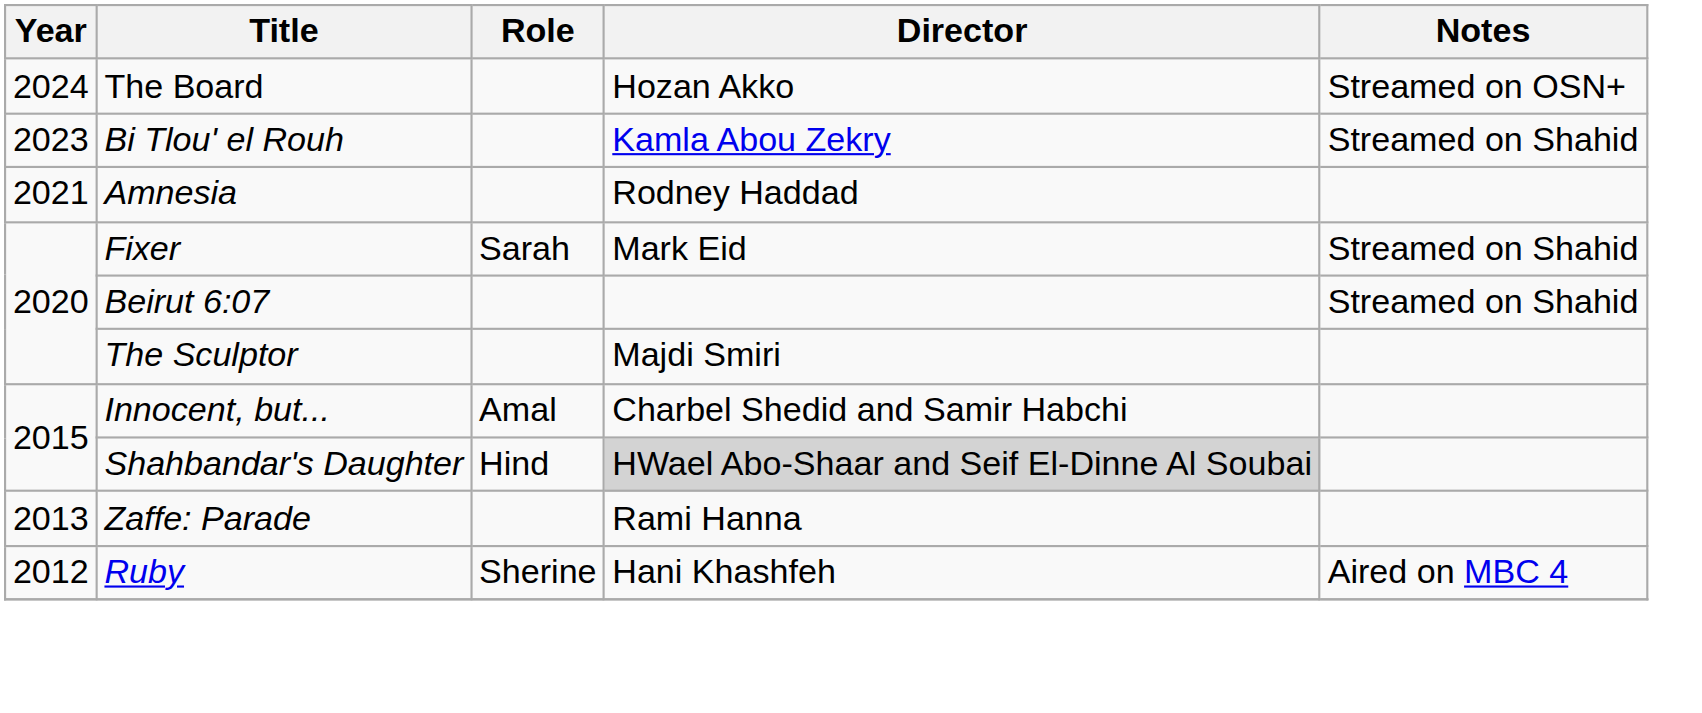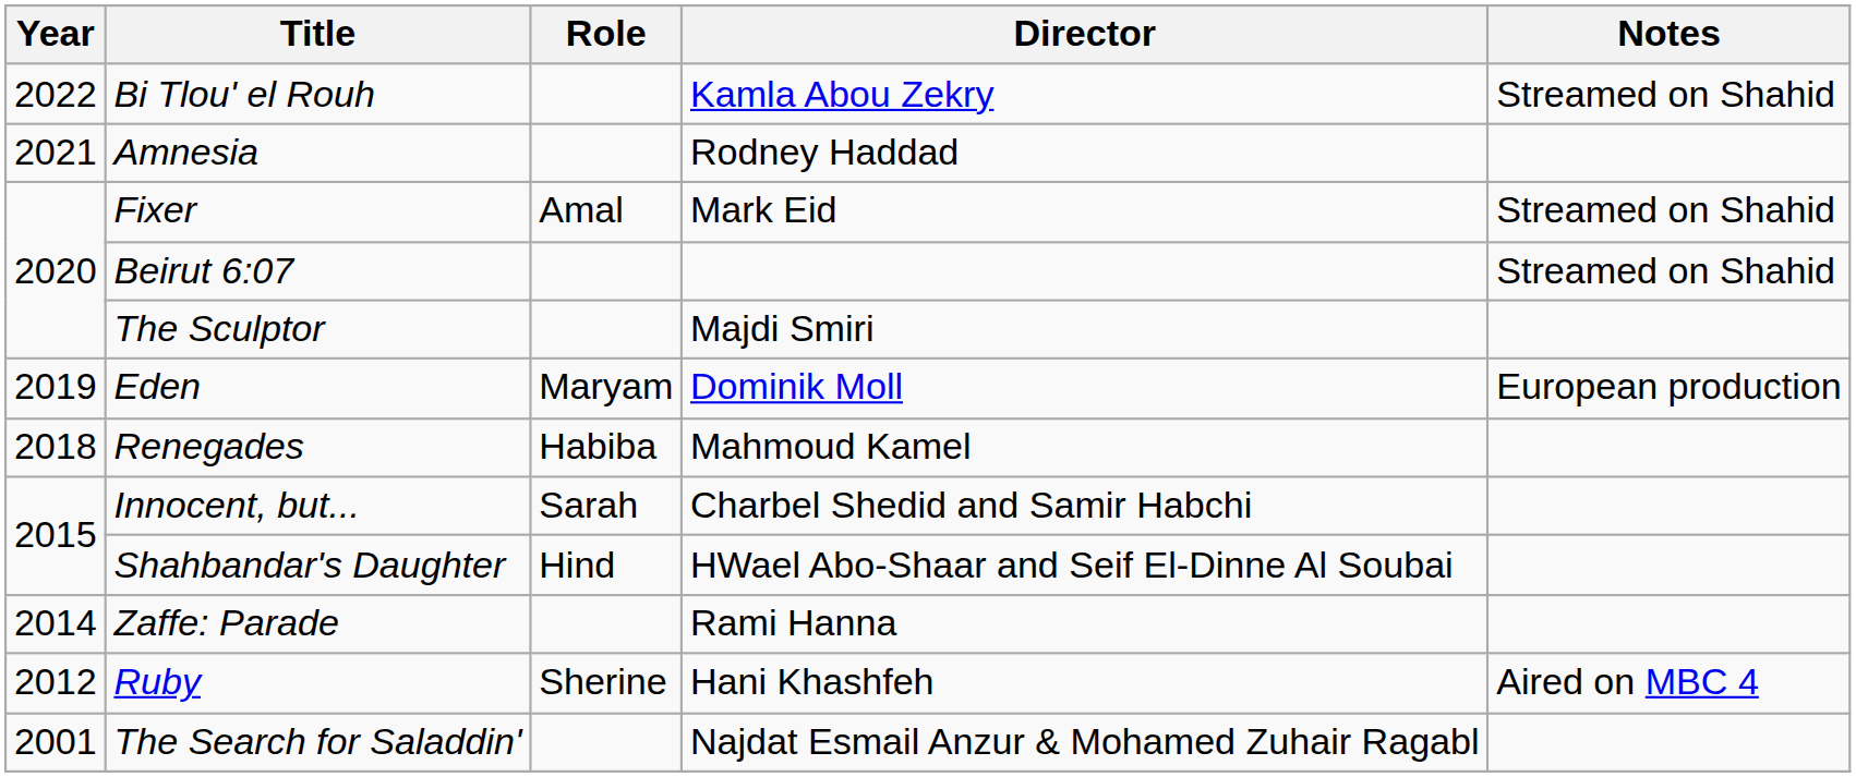- row: 2024 | The Board | Hozan Akko | Streamed on OSN+
Bi Tlou' el Rouh | Year: 2023 -> 2022
Fixer | Role: Sarah -> Amal
+ row: 2019 | Eden | Maryam | Dominik Moll | European production
+ row: 2018 | Renegades | Habiba | Mahmoud Kamel
Innocent, but... | Role: Amal -> Sarah
Shahbandar's Daughter | Director: lightgrey background -> no background
Zaffe: Parade | Year: 2013 -> 2014
+ row: 2001 | The Search for Saladdin' | Najdat Esmail Anzur & Mohamed Zuhair Ragabl
